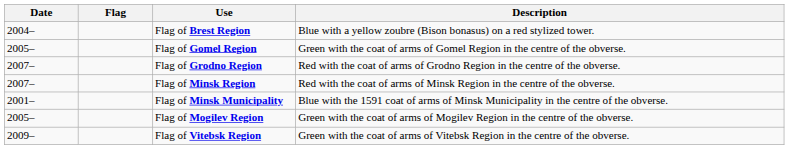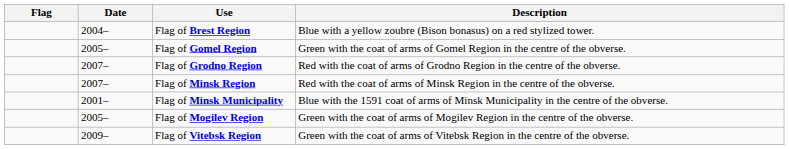columns swapped: Flag <-> Date
